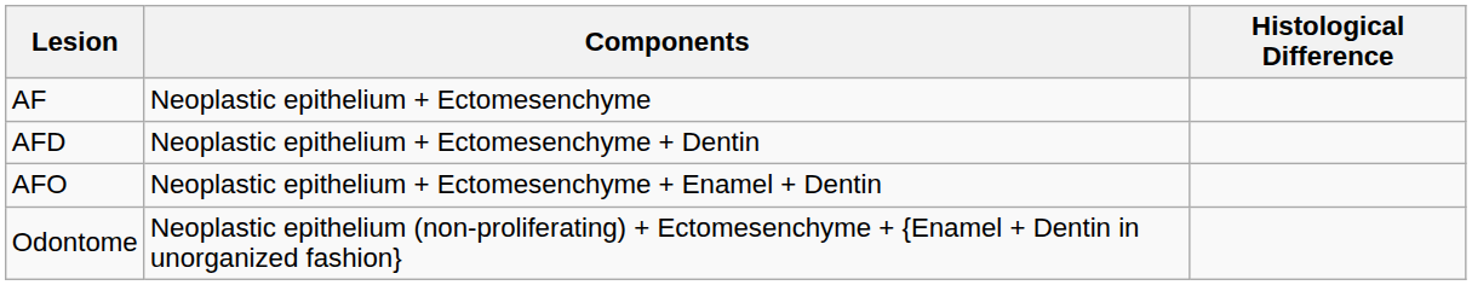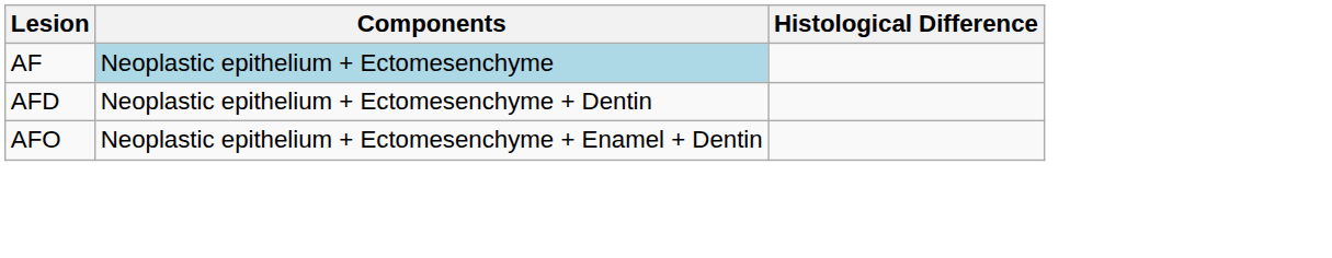AF | Components: no background -> lightblue background
- row: Odontome | Neoplastic epithelium (non-proliferating) + Ectomesenchyme + {Enamel + Dentin in unorganized fashion}
